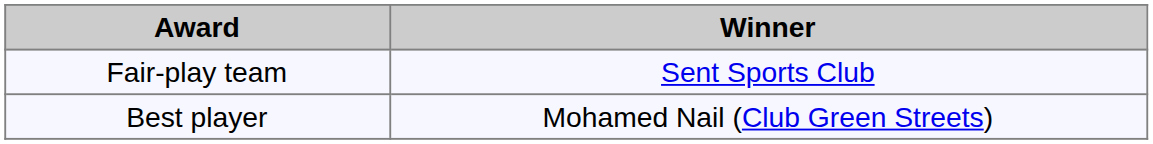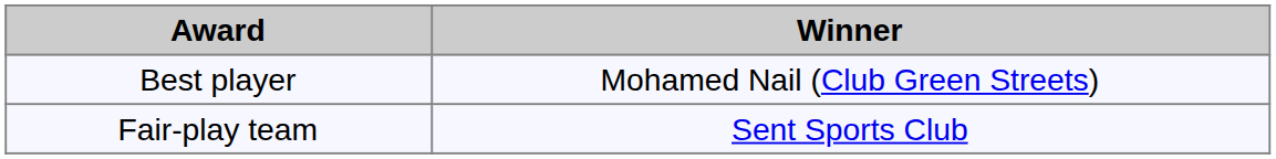rows swapped: Best player <-> Fair-play team
